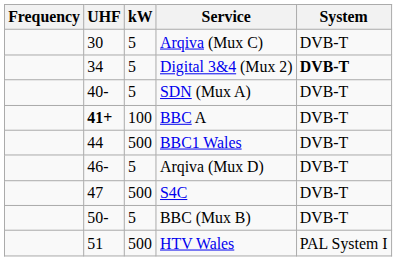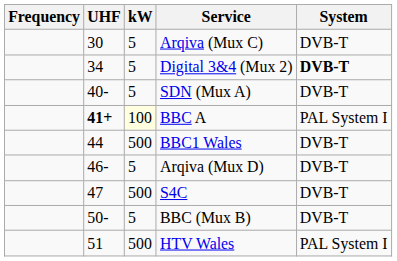BBC A | kW: no background -> lightyellow background
BBC A | System: DVB-T -> PAL System I
